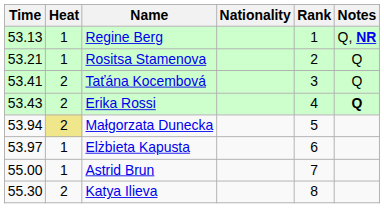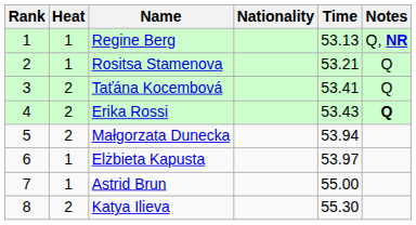columns swapped: Rank <-> Time
Małgorzata Dunecka | Heat: khaki background -> no background
